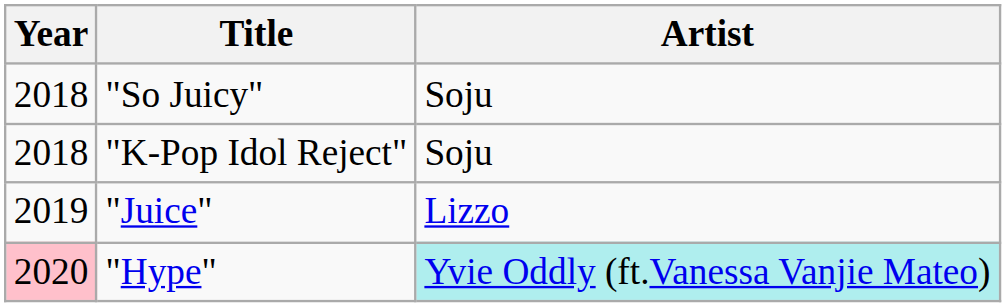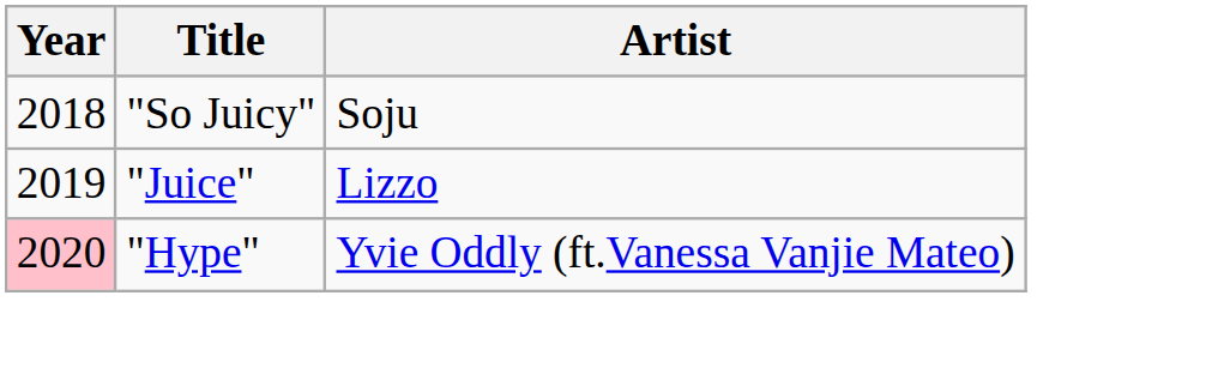- row: 2018 | "K-Pop Idol Reject" | Soju
"Hype" | Artist: paleturquoise background -> no background
